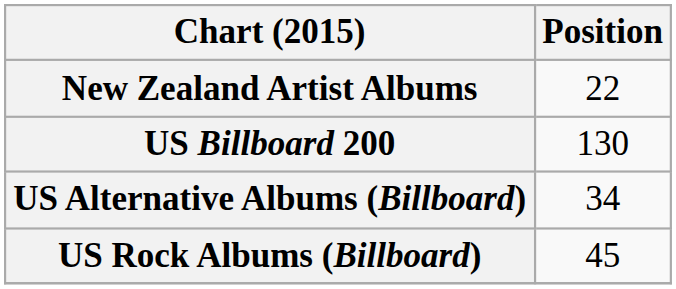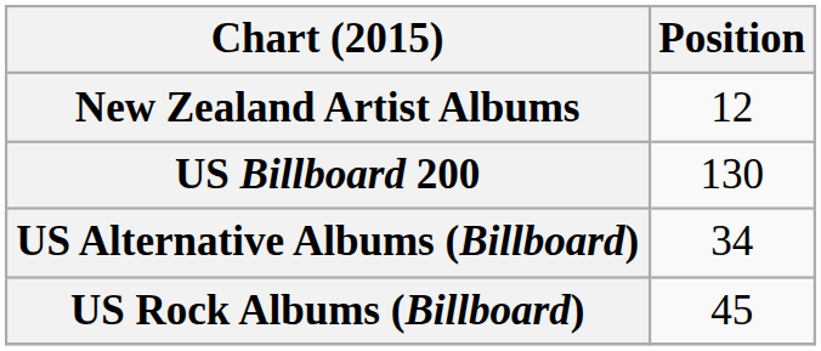New Zealand Artist Albums | Position: 22 -> 12
